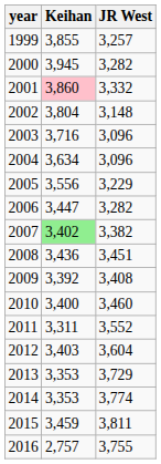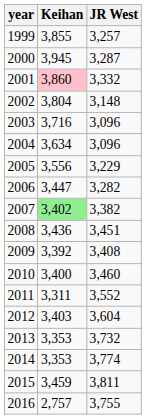2000 | JR West: 3,282 -> 3,287
2013 | JR West: 3,729 -> 3,732
